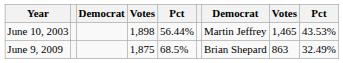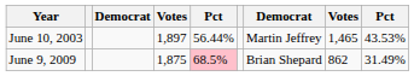June 10, 2003 | column 4: 1,898 -> 1,897
June 9, 2009 | column 5: no background -> pink background
June 9, 2009 | column 8: 863 -> 862
June 9, 2009 | column 9: 32.49% -> 31.49%
